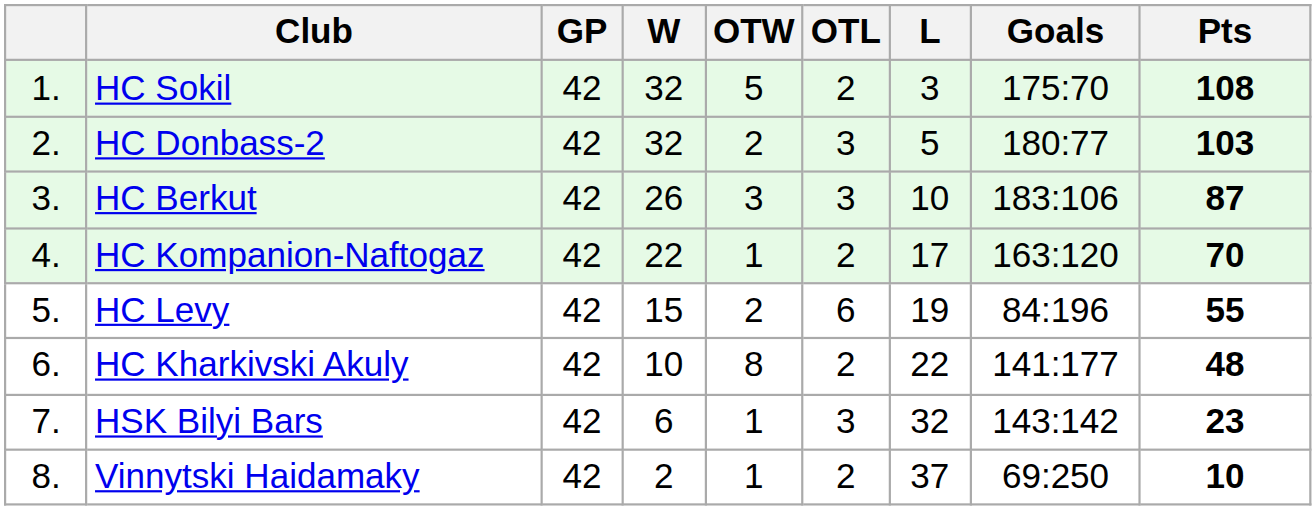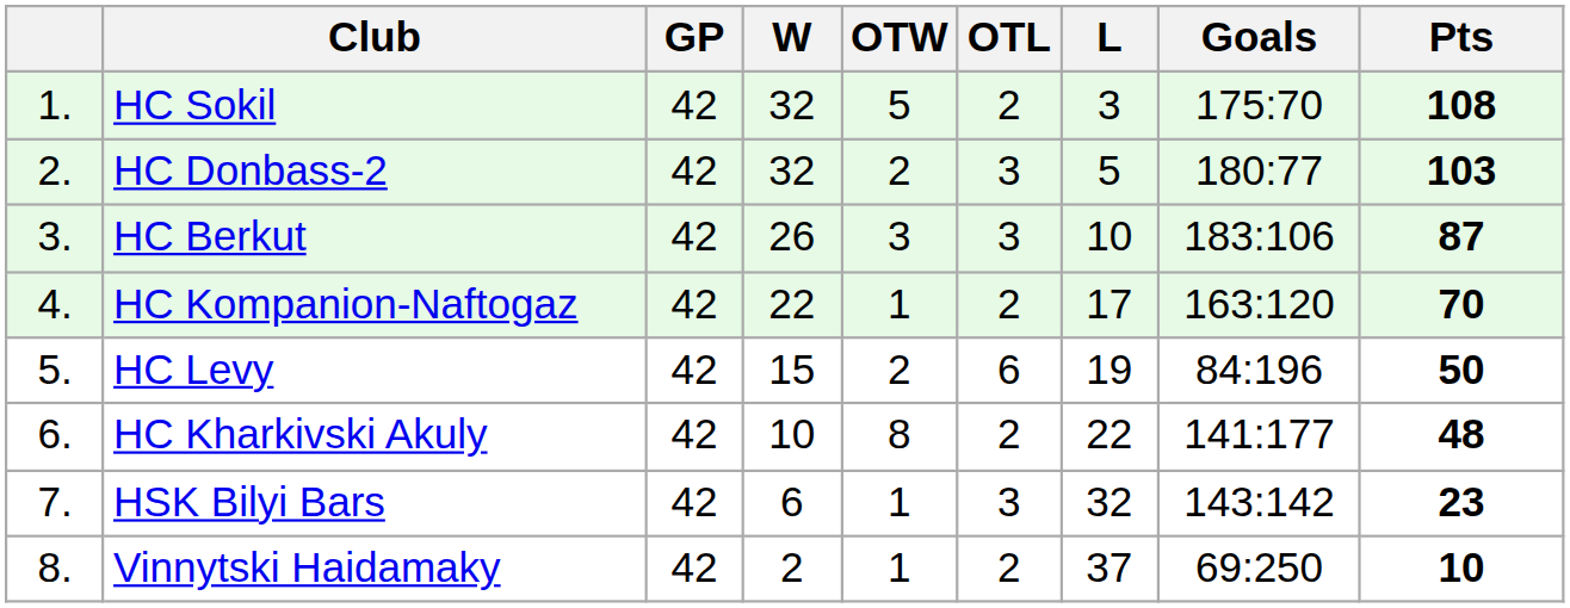HC Levy | Pts: 55 -> 50
